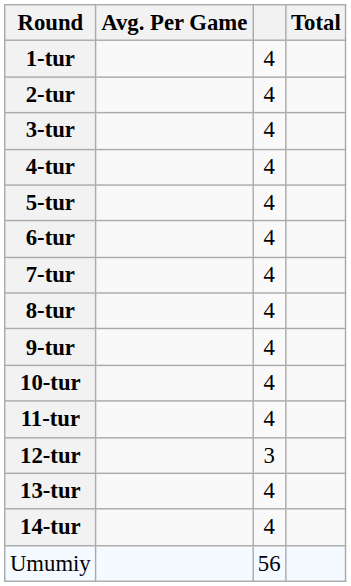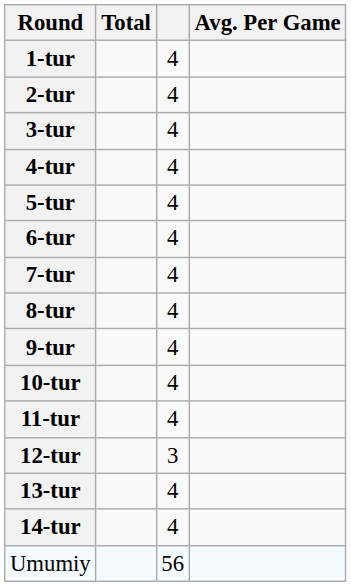columns swapped: Total <-> Avg. Per Game
